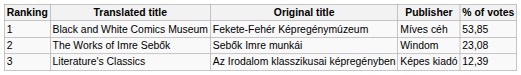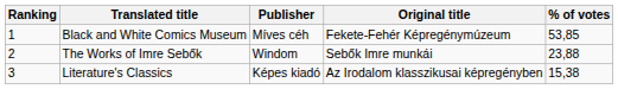columns swapped: Original title <-> Publisher
The Works of Imre Sebők | % of votes: 23,08 -> 23,88
Literature's Classics | % of votes: 12,39 -> 15,38
